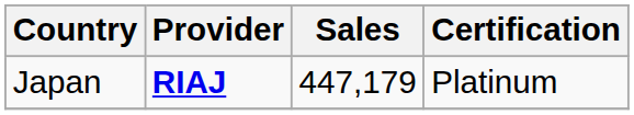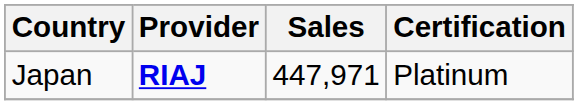Japan | Sales: 447,179 -> 447,971
